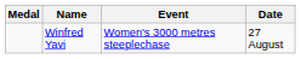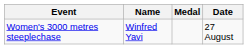columns swapped: Medal <-> Event
